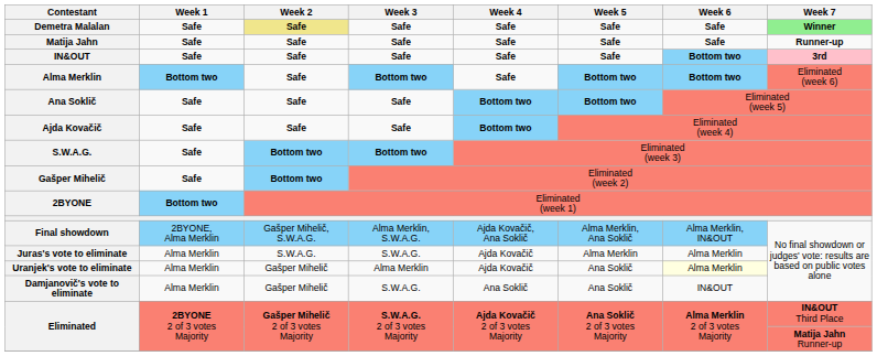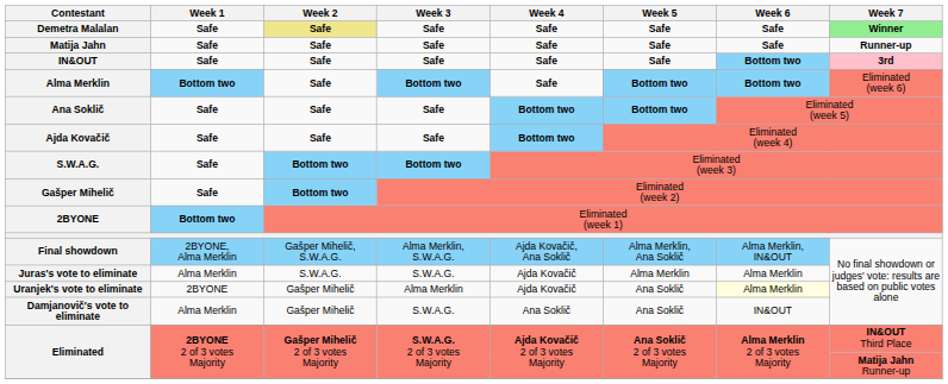Uranjek's vote to eliminate | Week 1: Alma Merklin -> 2BYONE
